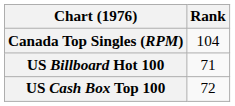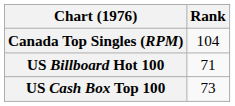US Cash Box Top 100 | Rank: 72 -> 73
